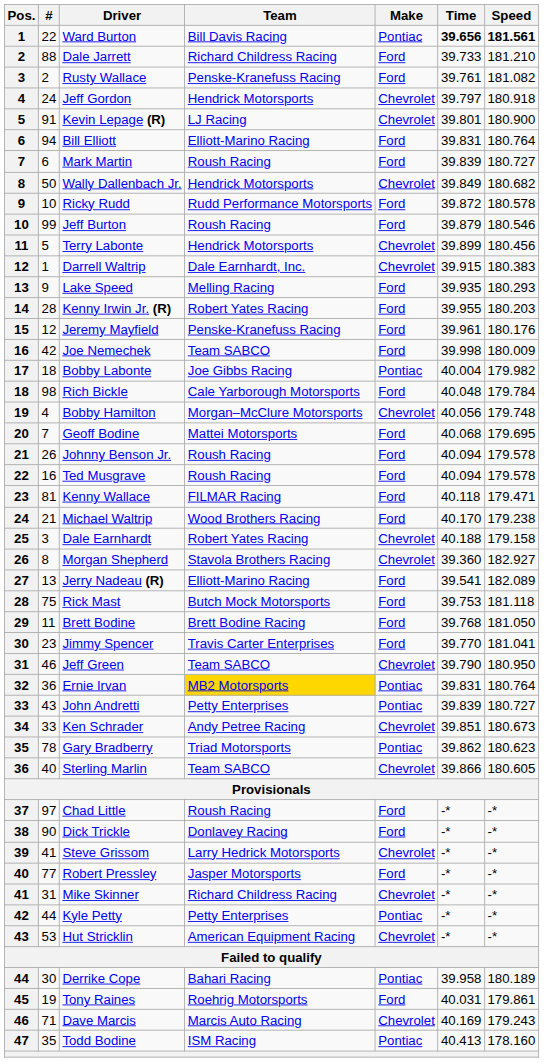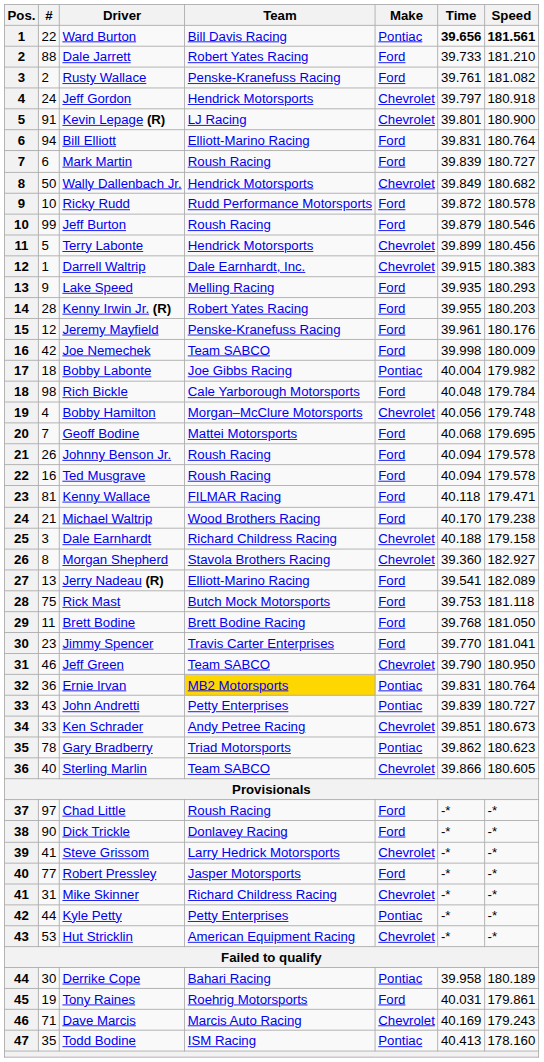Dale Jarrett | Team: Richard Childress Racing -> Robert Yates Racing
Dale Earnhardt | Team: Robert Yates Racing -> Richard Childress Racing
